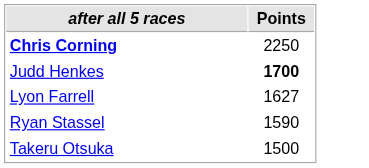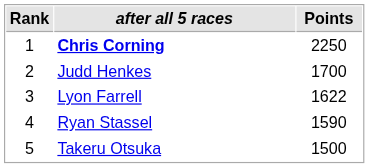+ column: Rank | 1 | 2 | 3 | 4 | 5
Judd Henkes | Points: bold -> normal
Lyon Farrell | Points: 1627 -> 1622
